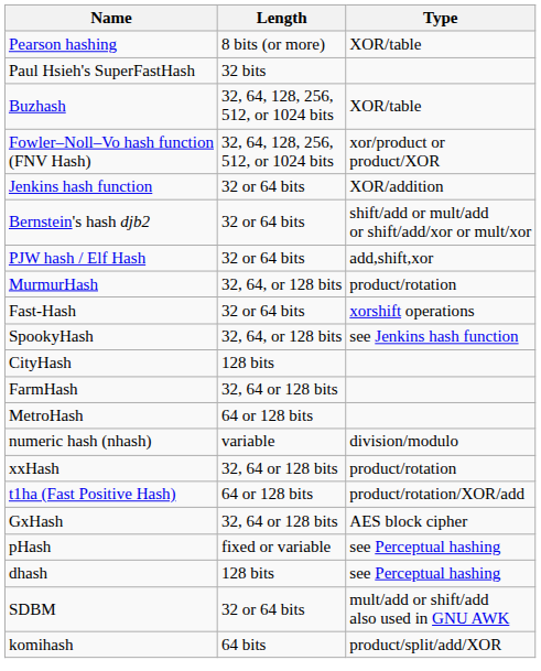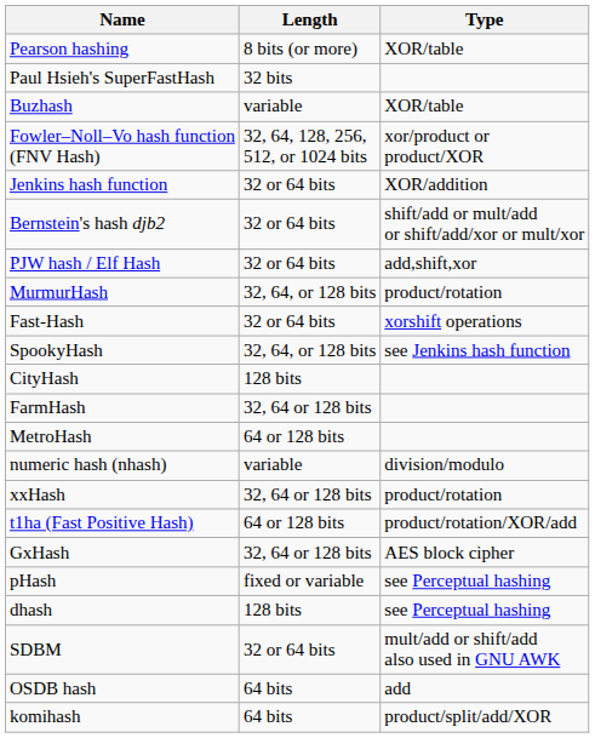Buzhash | Length: 32, 64, 128, 256, 512, or 1024 bits -> variable
+ row: OSDB hash | 64 bits | add
